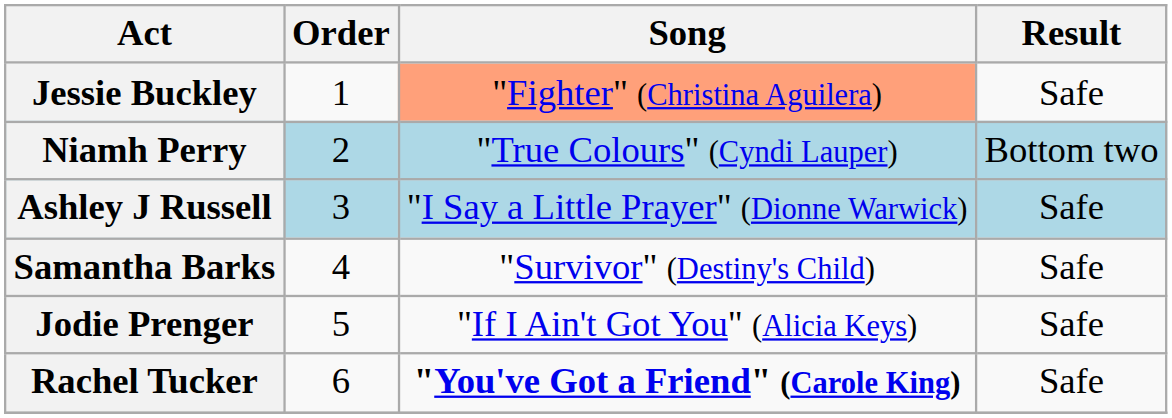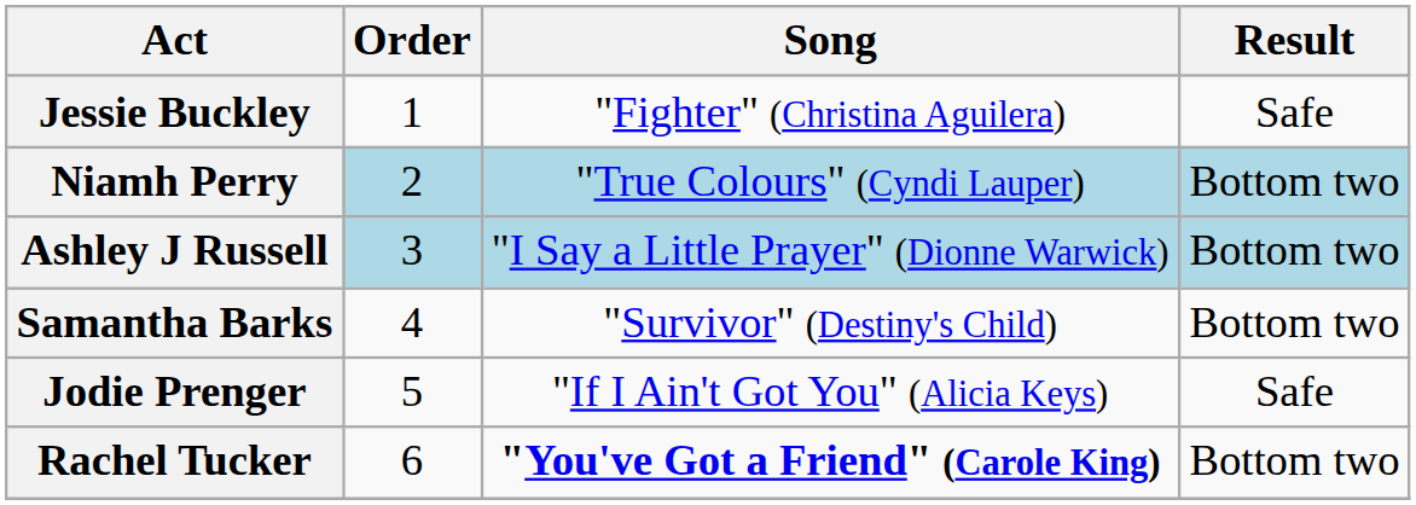Jessie Buckley | Song: lightsalmon background -> no background
Ashley J Russell | Result: Safe -> Bottom two
Samantha Barks | Result: Safe -> Bottom two
Rachel Tucker | Result: Safe -> Bottom two
